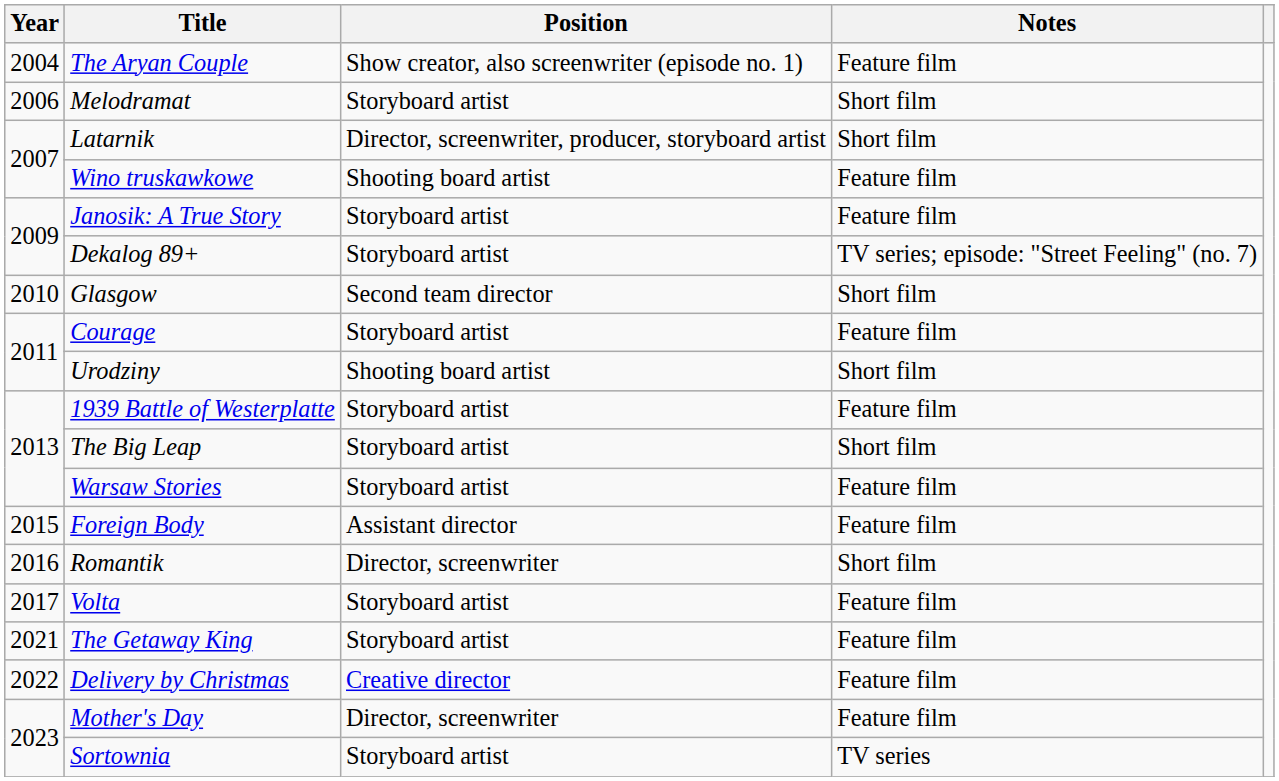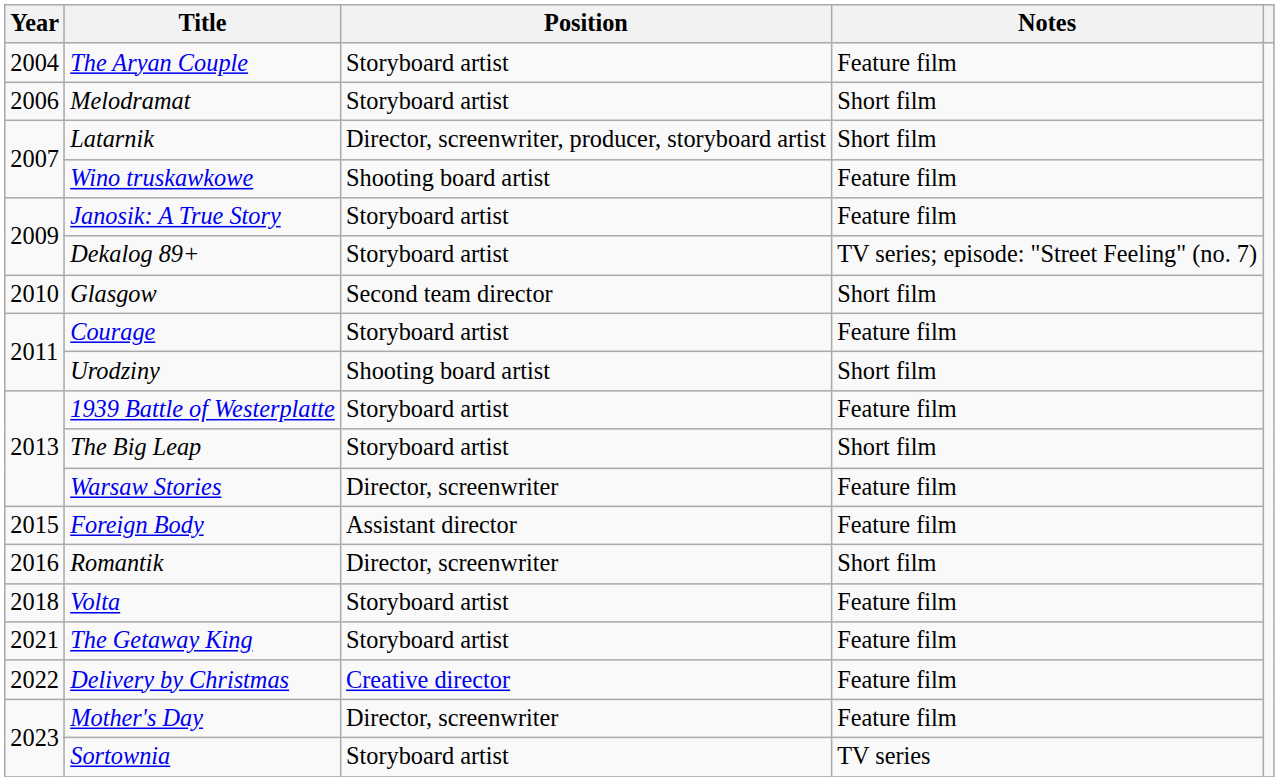The Aryan Couple | Position: Show creator, also screenwriter (episode no. 1) -> Storyboard artist
Warsaw Stories | Position: Storyboard artist -> Director, screenwriter
Volta | Year: 2017 -> 2018
